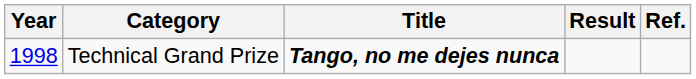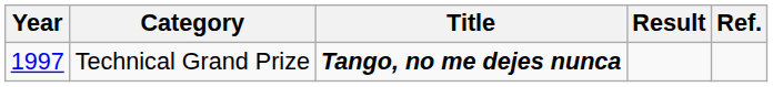Technical Grand Prize | Year: 1998 -> 1997
